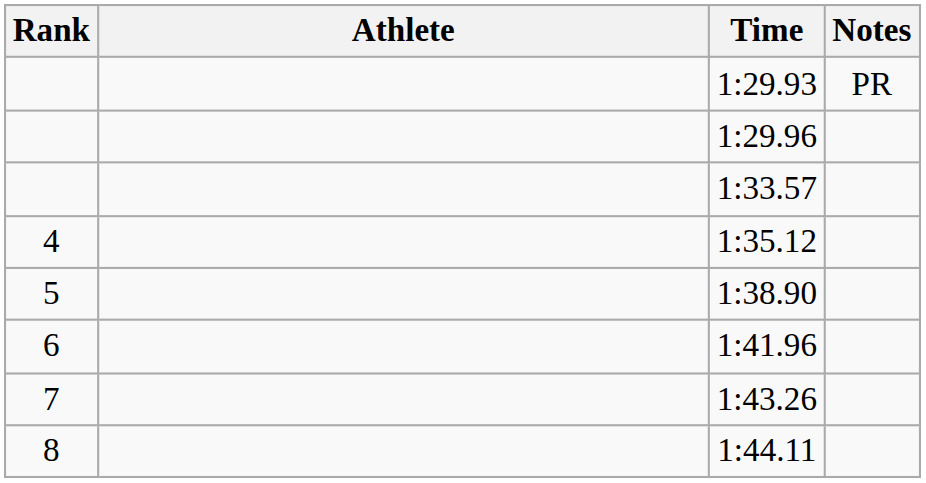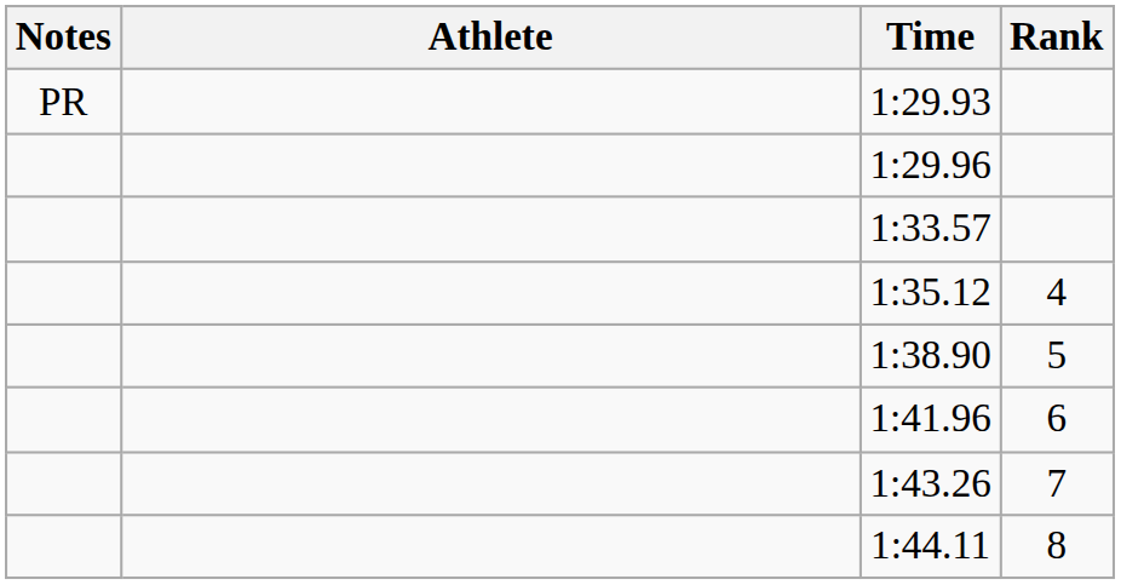columns swapped: Rank <-> Notes
